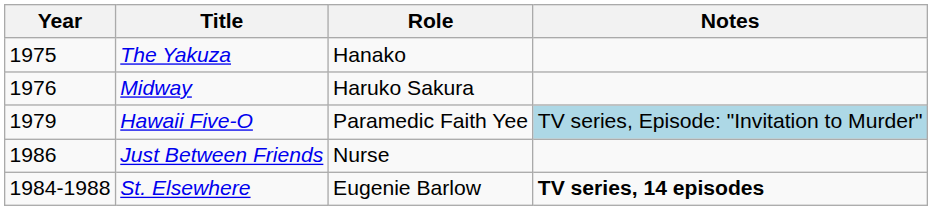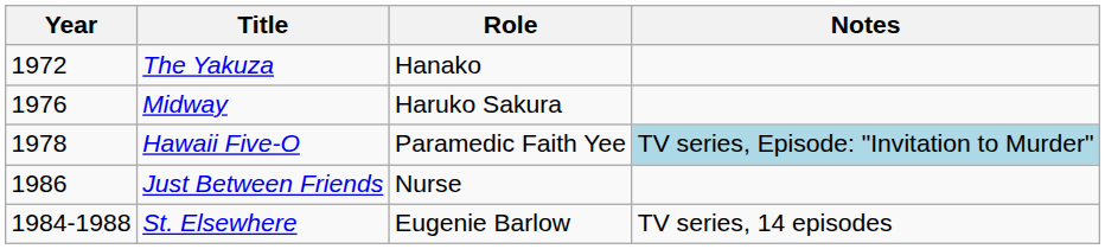The Yakuza | Year: 1975 -> 1972
Hawaii Five-O | Year: 1979 -> 1978
St. Elsewhere | Notes: bold -> normal
